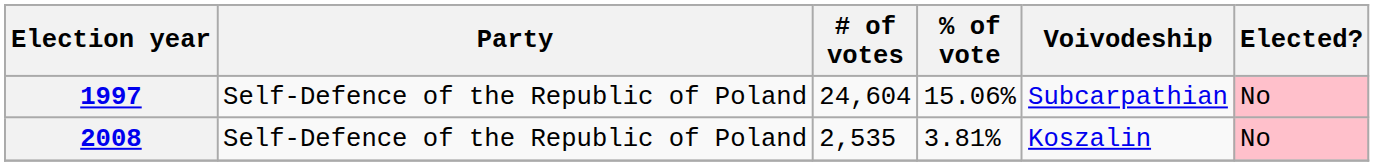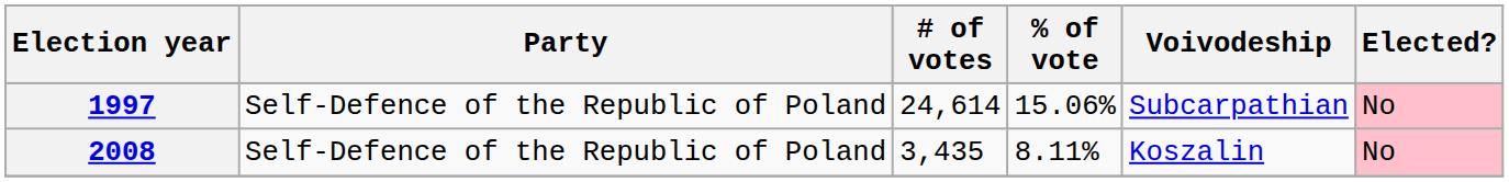1997 | # of votes: 24,604 -> 24,614
2008 | # of votes: 2,535 -> 3,435
2008 | % of vote: 3.81% -> 8.11%
